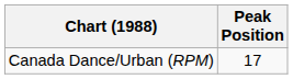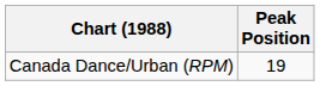Canada Dance/Urban (RPM) | Peak Position: 17 -> 19
